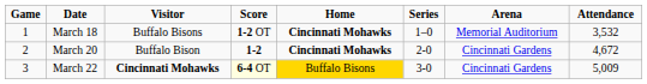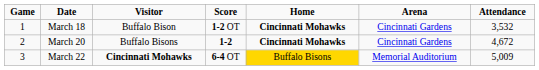- column: Series | 1–0 | 2-0 | 3-0
March 18 | Visitor: Buffalo Bisons -> Buffalo Bison
March 18 | Arena: Memorial Auditorium -> Cincinnati Gardens
March 20 | Visitor: Buffalo Bison -> Buffalo Bisons
March 22 | Score: lightyellow background -> no background
March 22 | Arena: Cincinnati Gardens -> Memorial Auditorium
